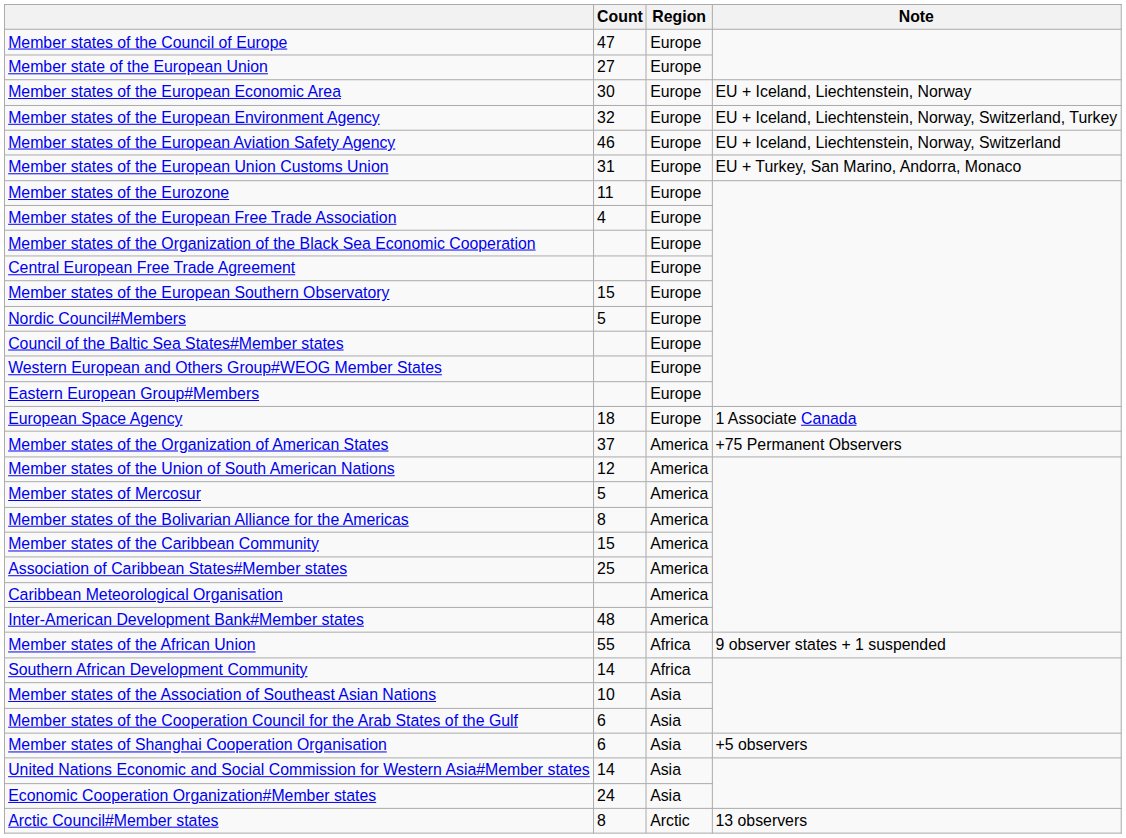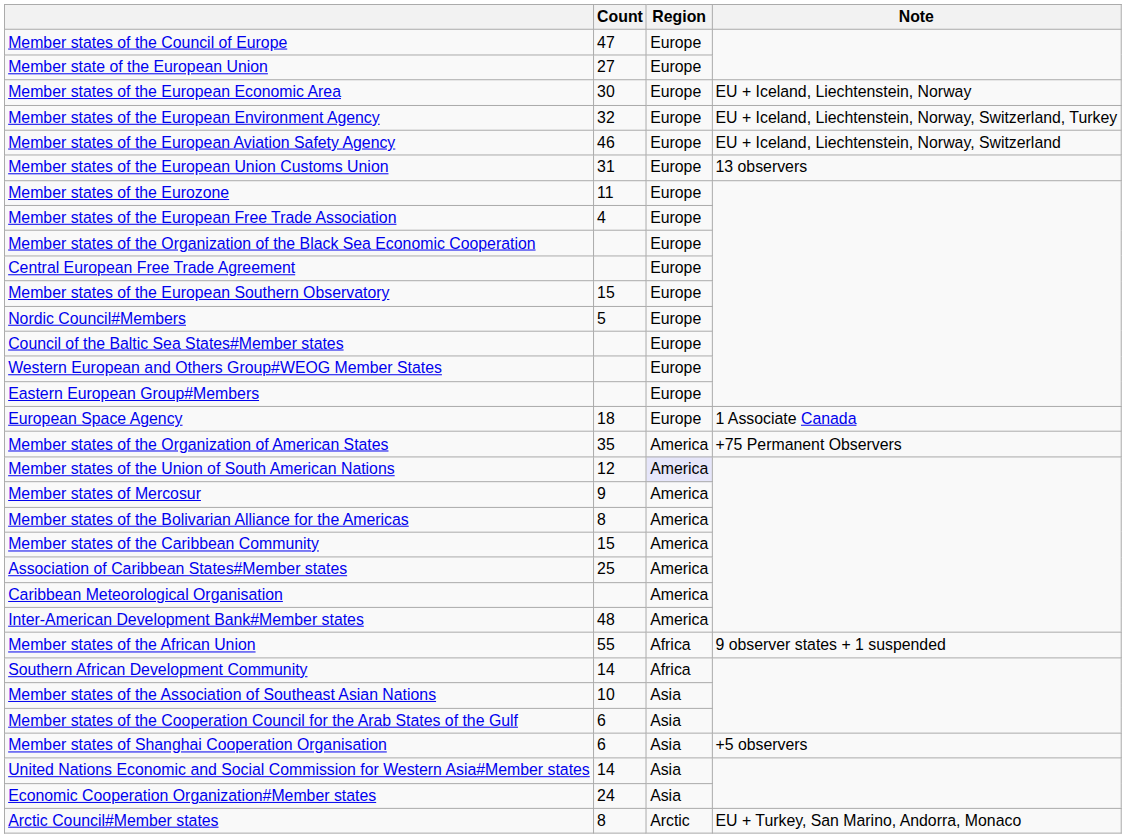Member states of the European Union Customs Union | Note: EU + Turkey, San Marino, Andorra, Monaco -> 13 observers
Member states of the Organization of American States | Count: 37 -> 35
Member states of the Union of South American Nations | Region: no background -> lavender background
Member states of Mercosur | Count: 5 -> 9
Arctic Council#Member states | Note: 13 observers -> EU + Turkey, San Marino, Andorra, Monaco
